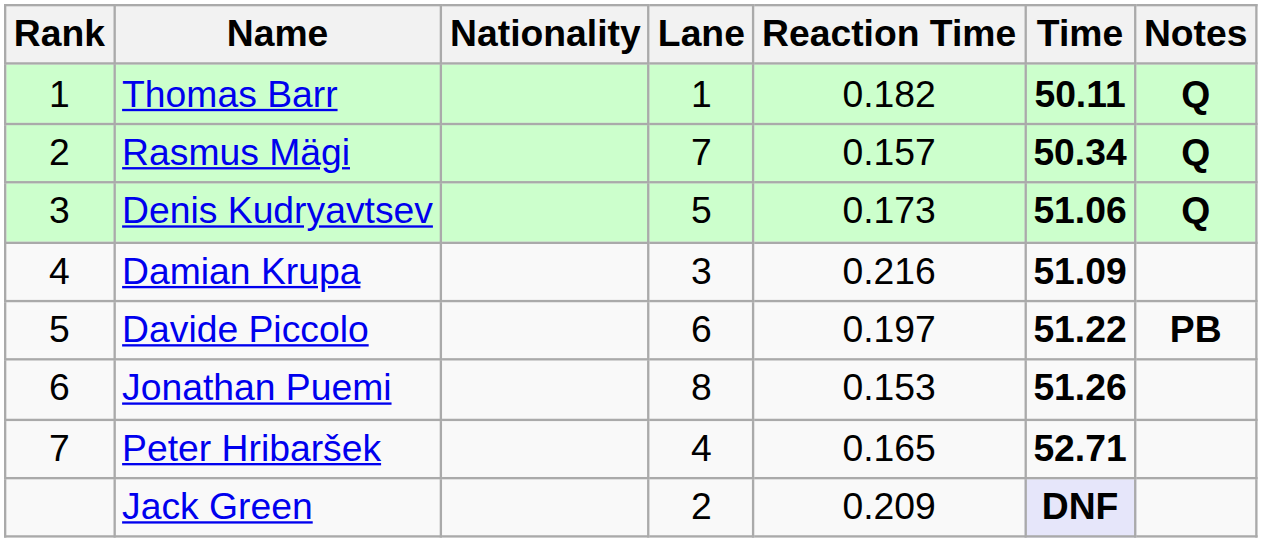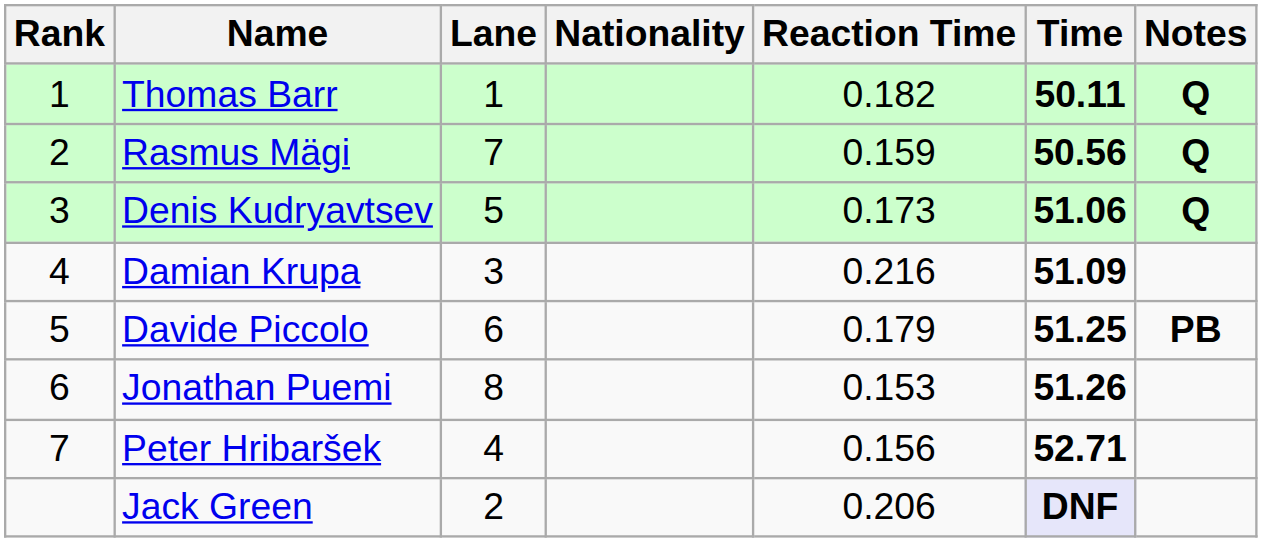columns swapped: Nationality <-> Lane
Rasmus Mägi | Reaction Time: 0.157 -> 0.159
Rasmus Mägi | Time: 50.34 -> 50.56
Davide Piccolo | Reaction Time: 0.197 -> 0.179
Davide Piccolo | Time: 51.22 -> 51.25
Peter Hribaršek | Reaction Time: 0.165 -> 0.156
Jack Green | Reaction Time: 0.209 -> 0.206
